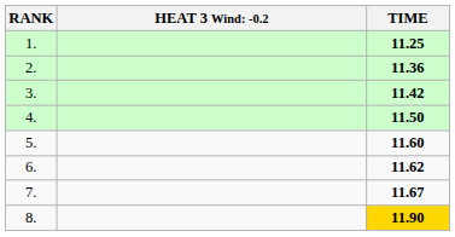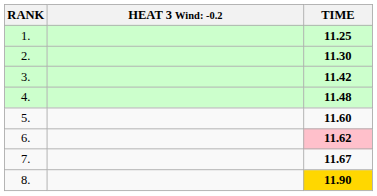2. | TIME: 11.36 -> 11.30
4. | TIME: 11.50 -> 11.48
6. | TIME: no background -> pink background
